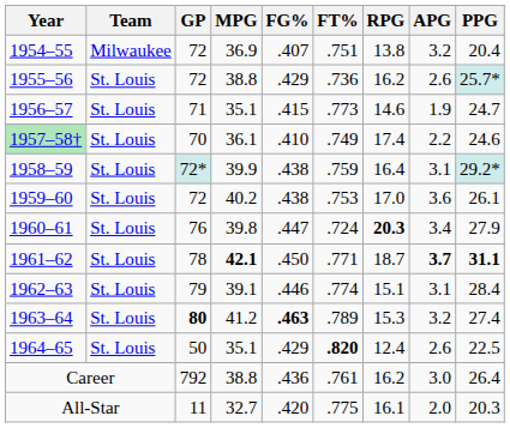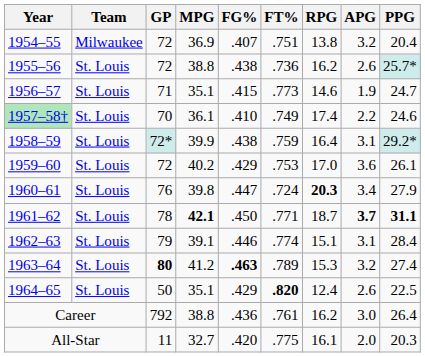1955–56 | FG%: .429 -> .438
1959–60 | FG%: .438 -> .429
